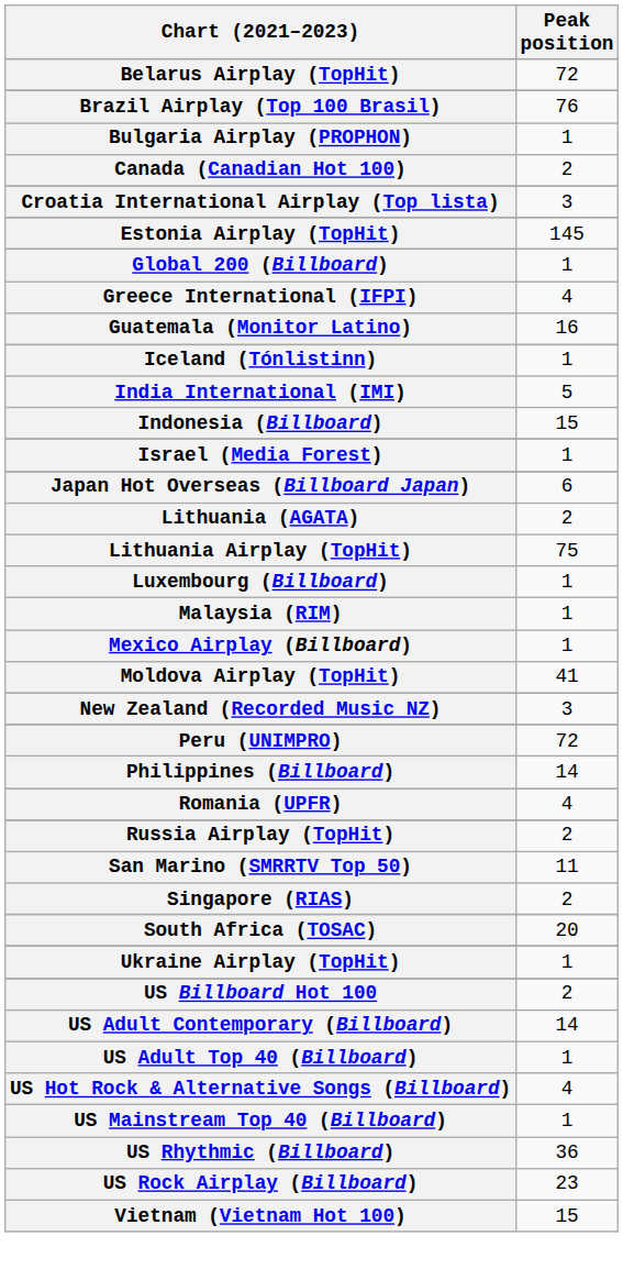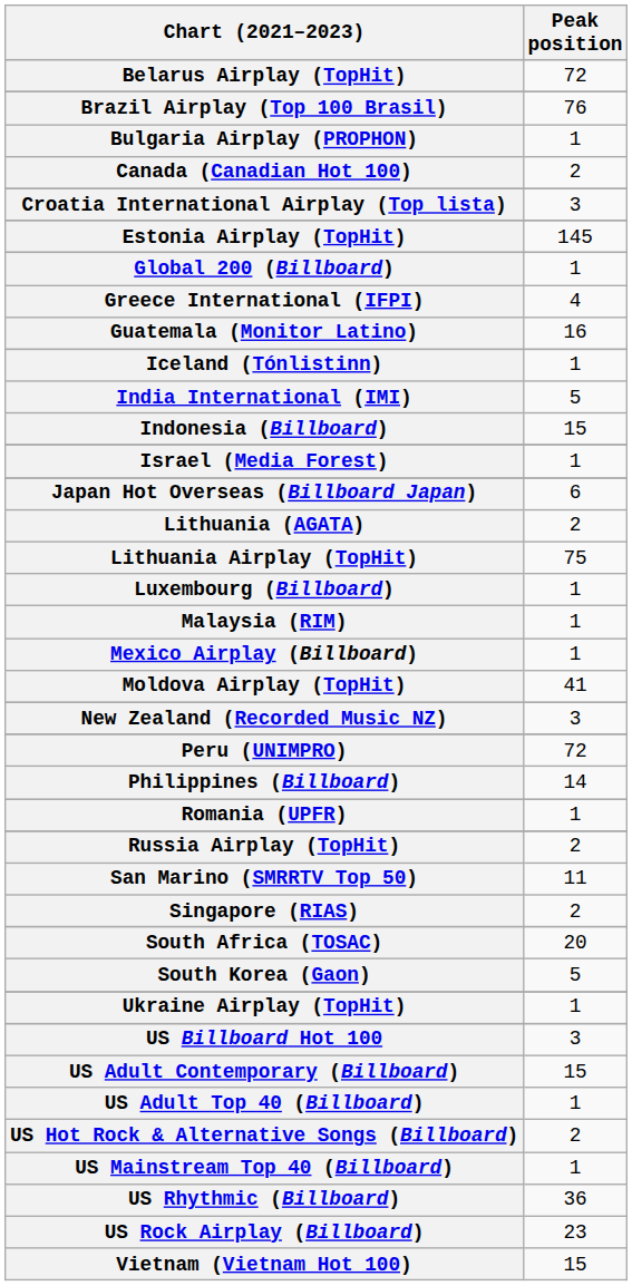Romania (UPFR) | Peak position: 4 -> 1
+ row: South Korea (Gaon) | 5
US Billboard Hot 100 | Peak position: 2 -> 3
US Adult Contemporary (Billboard) | Peak position: 14 -> 15
US Hot Rock & Alternative Songs (Billboard) | Peak position: 4 -> 2
